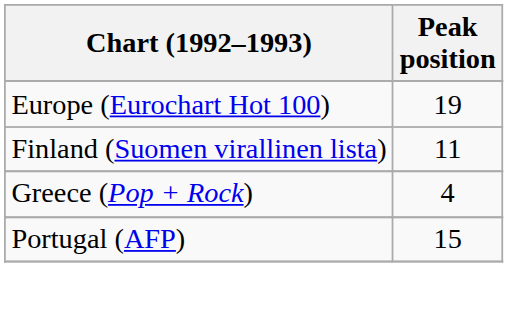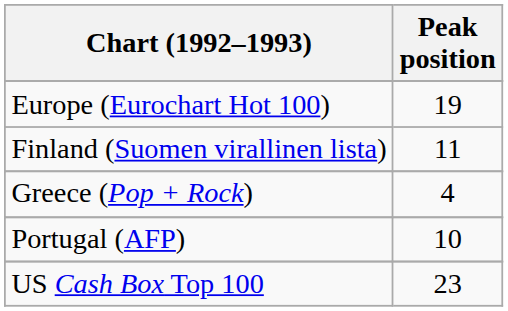Portugal (AFP) | Peak position: 15 -> 10
+ row: US Cash Box Top 100 | 23
